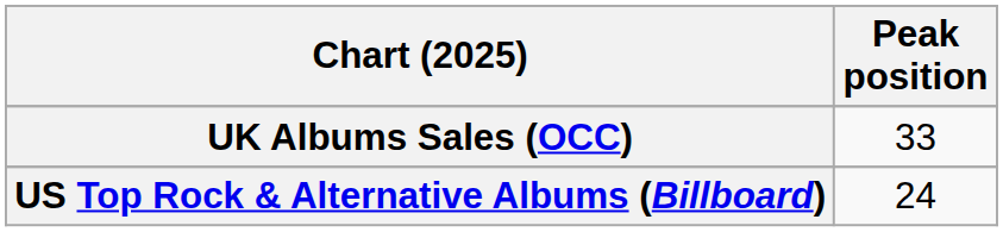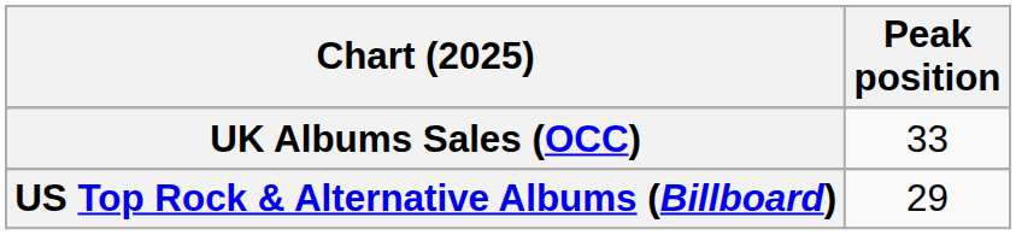US Top Rock & Alternative Albums (Billboard) | Peak position: 24 -> 29
